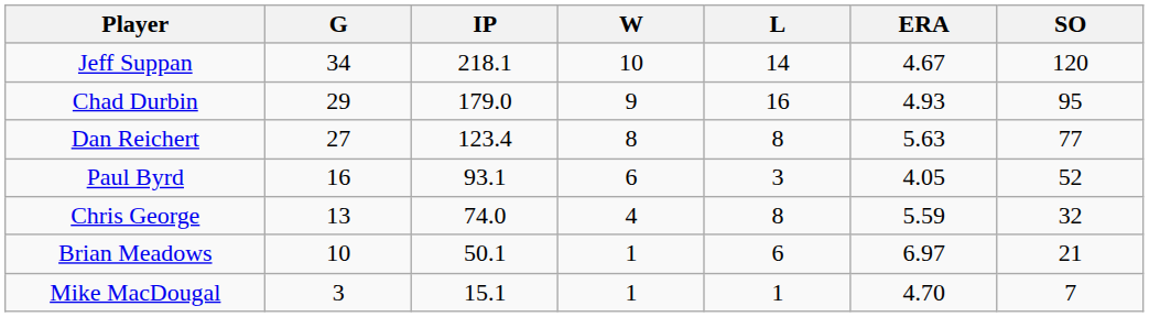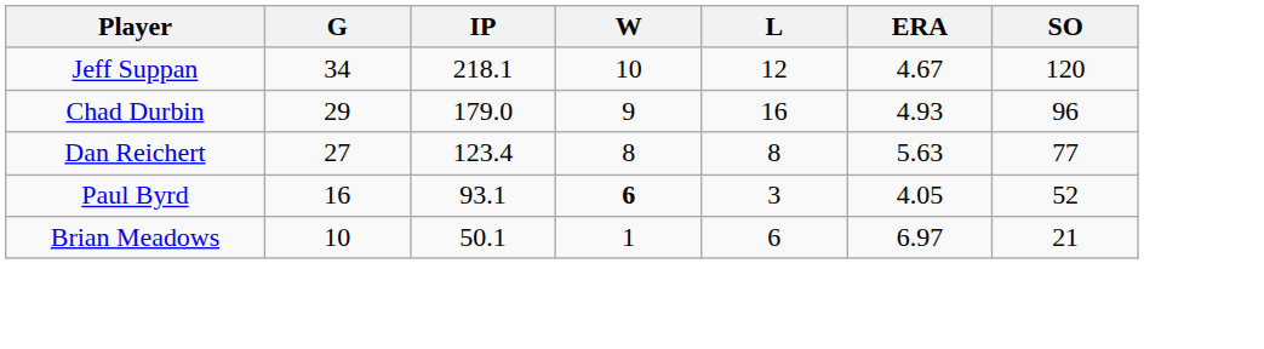Jeff Suppan | L: 14 -> 12
Chad Durbin | SO: 95 -> 96
Paul Byrd | W: normal -> bold
- row: Chris George | 13 | 74.0 | 4 | 8 | 5.59 | 32
- row: Mike MacDougal | 3 | 15.1 | 1 | 1 | 4.70 | 7
